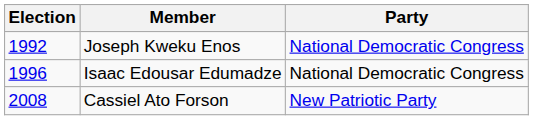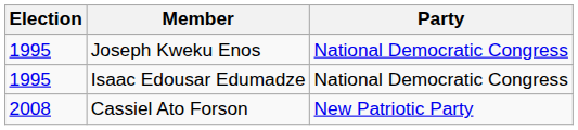Joseph Kweku Enos | Election: 1992 -> 1995
Isaac Edousar Edumadze | Election: 1996 -> 1995
